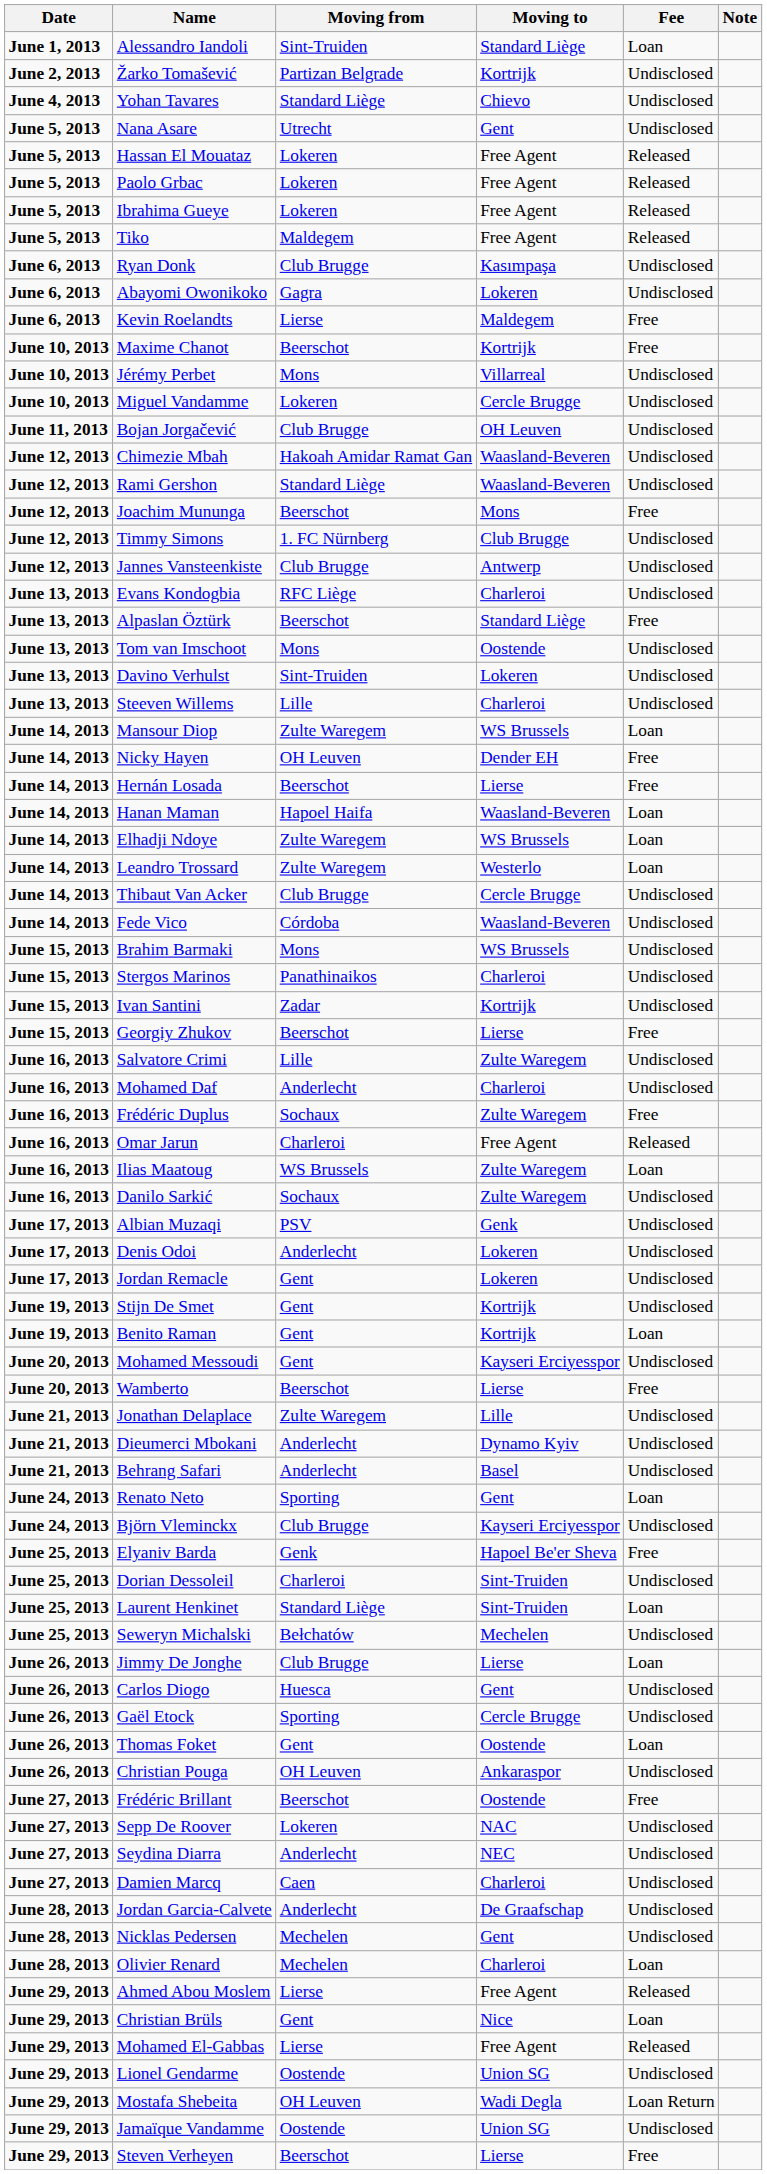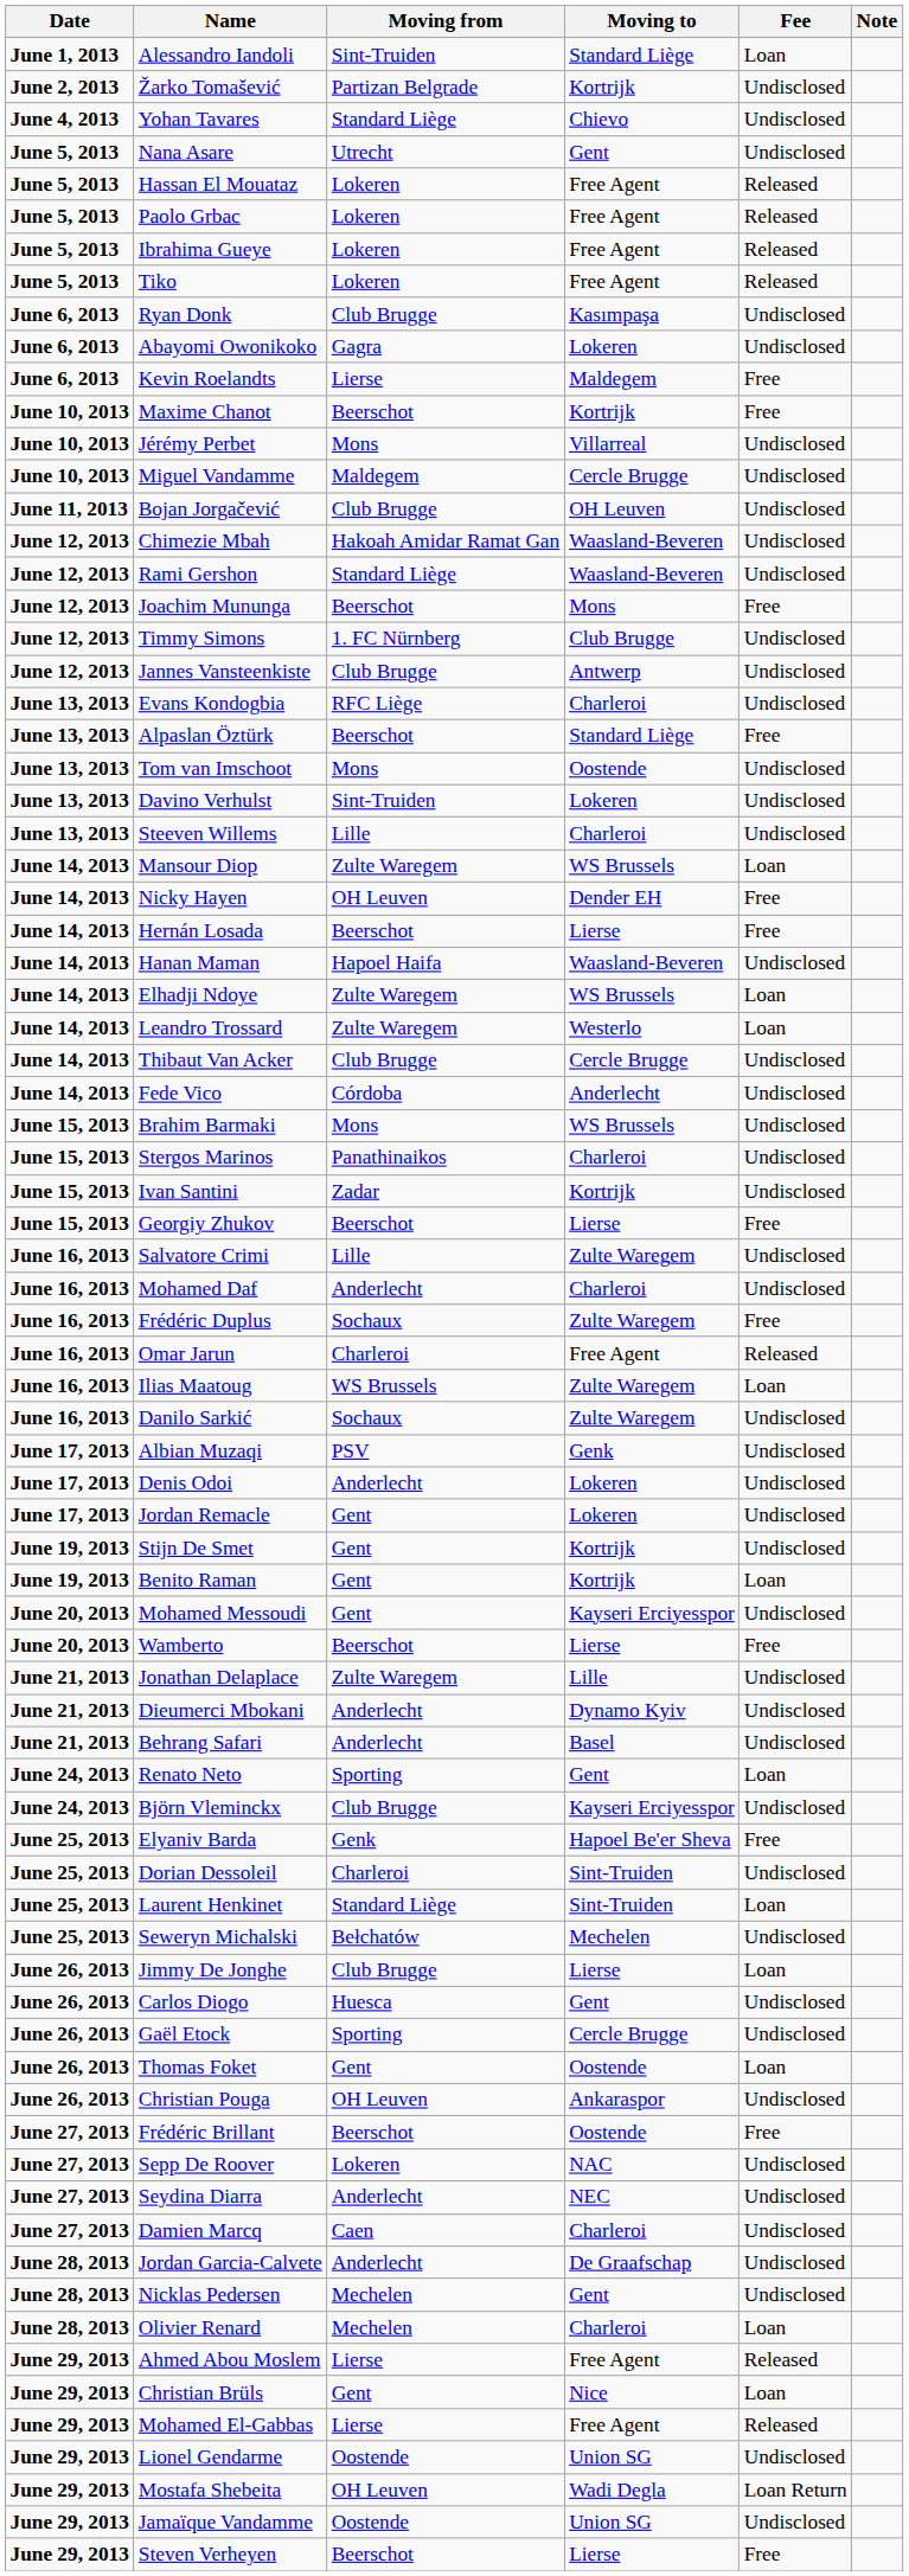Tiko | Moving from: Maldegem -> Lokeren
Miguel Vandamme | Moving from: Lokeren -> Maldegem
Hanan Maman | Fee: Loan -> Undisclosed
Fede Vico | Moving to: Waasland-Beveren -> Anderlecht
